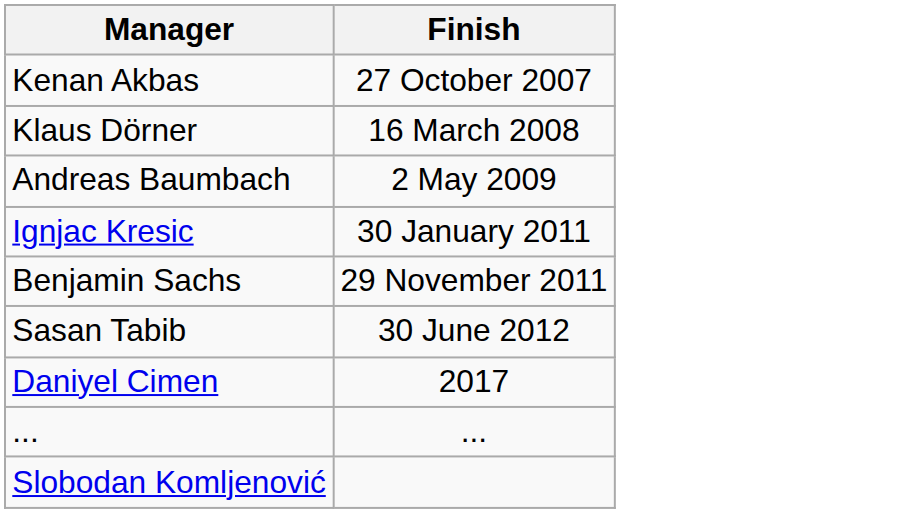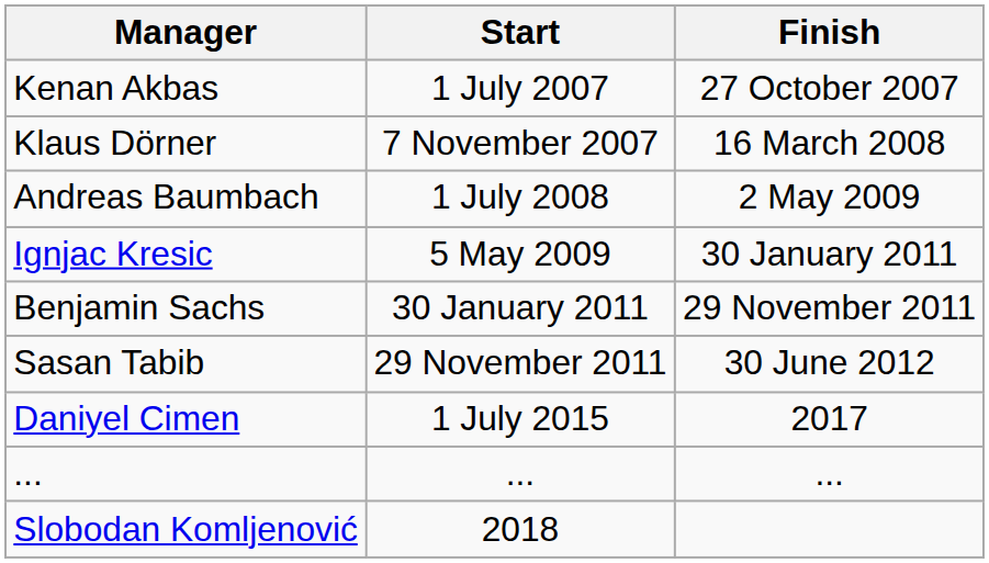+ column: Start | 1 July 2007 | 7 November 2007 | 1 July 2008 | 5 May 2009 | 30 January 2011 | 29 November 2011 | 1 July 2015 | ... | 2018
